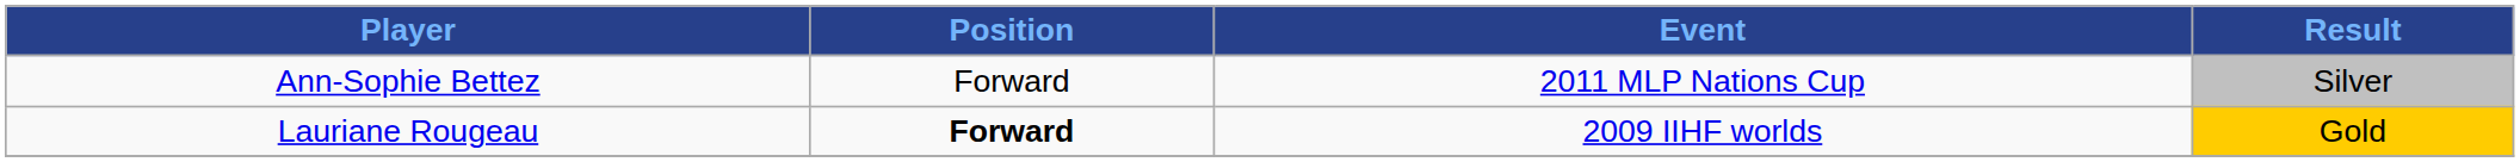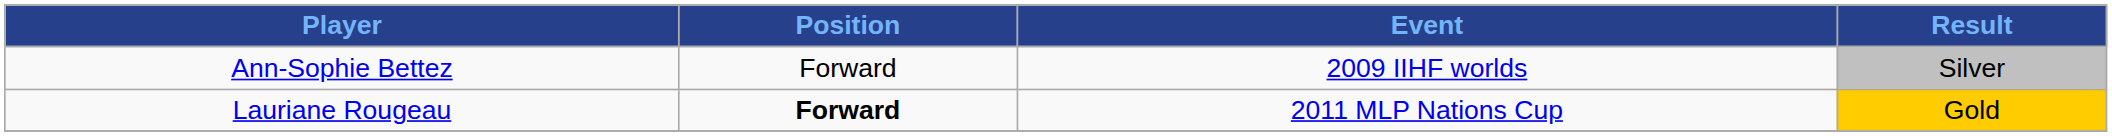Ann-Sophie Bettez | Event: 2011 MLP Nations Cup -> 2009 IIHF worlds
Lauriane Rougeau | Event: 2009 IIHF worlds -> 2011 MLP Nations Cup
